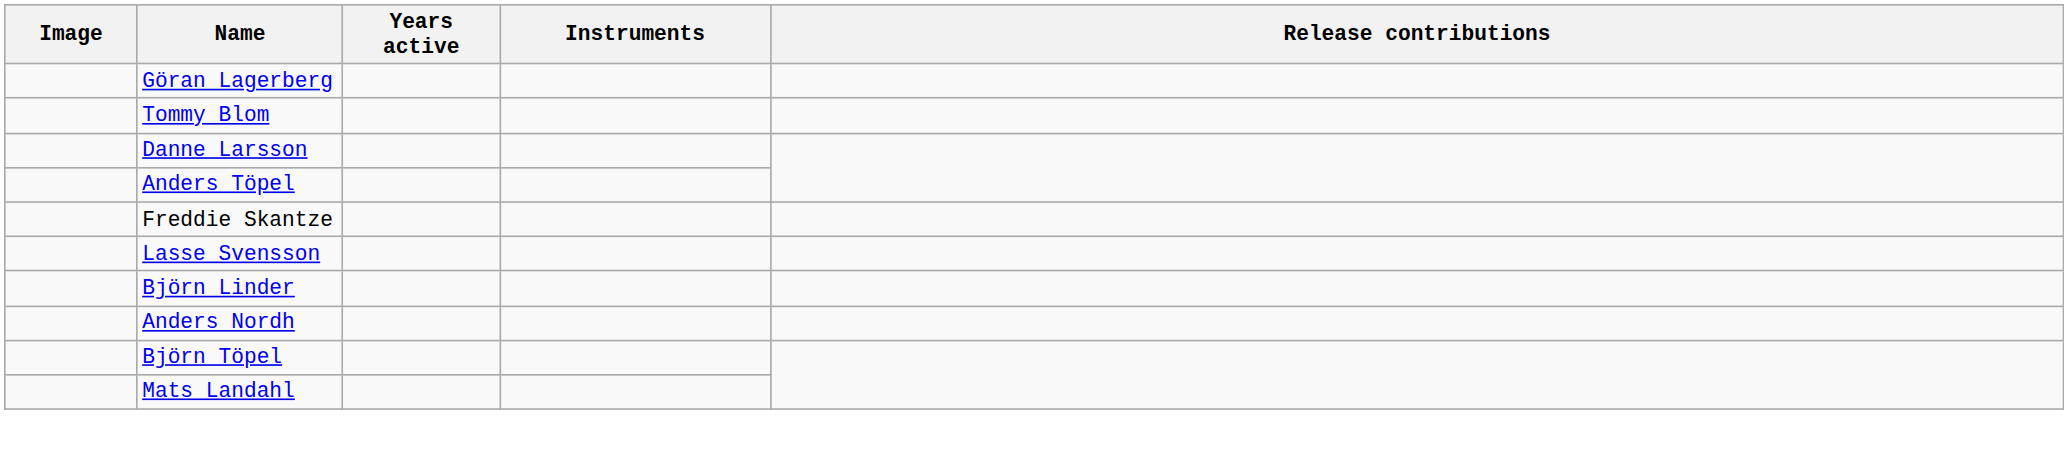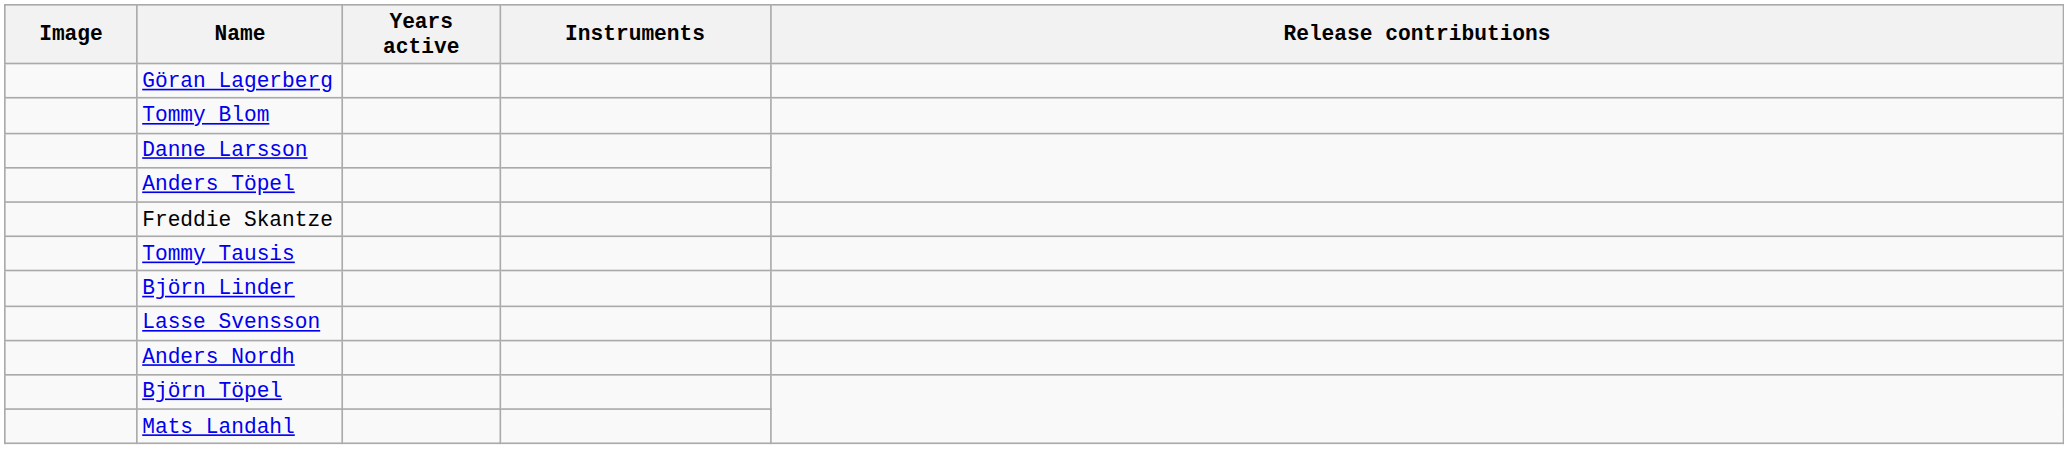+ row: Tommy Tausis
rows swapped: Lasse Svensson <-> Björn Linder
